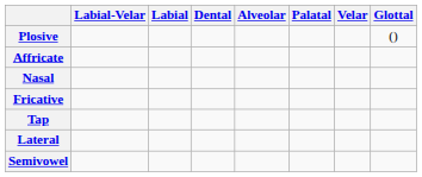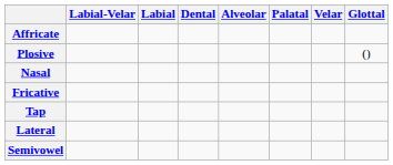rows swapped: Plosive <-> Affricate
